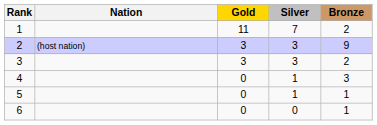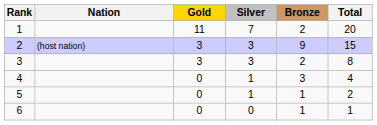+ column: Total | 20 | 15 | 8 | 4 | 2 | 1
